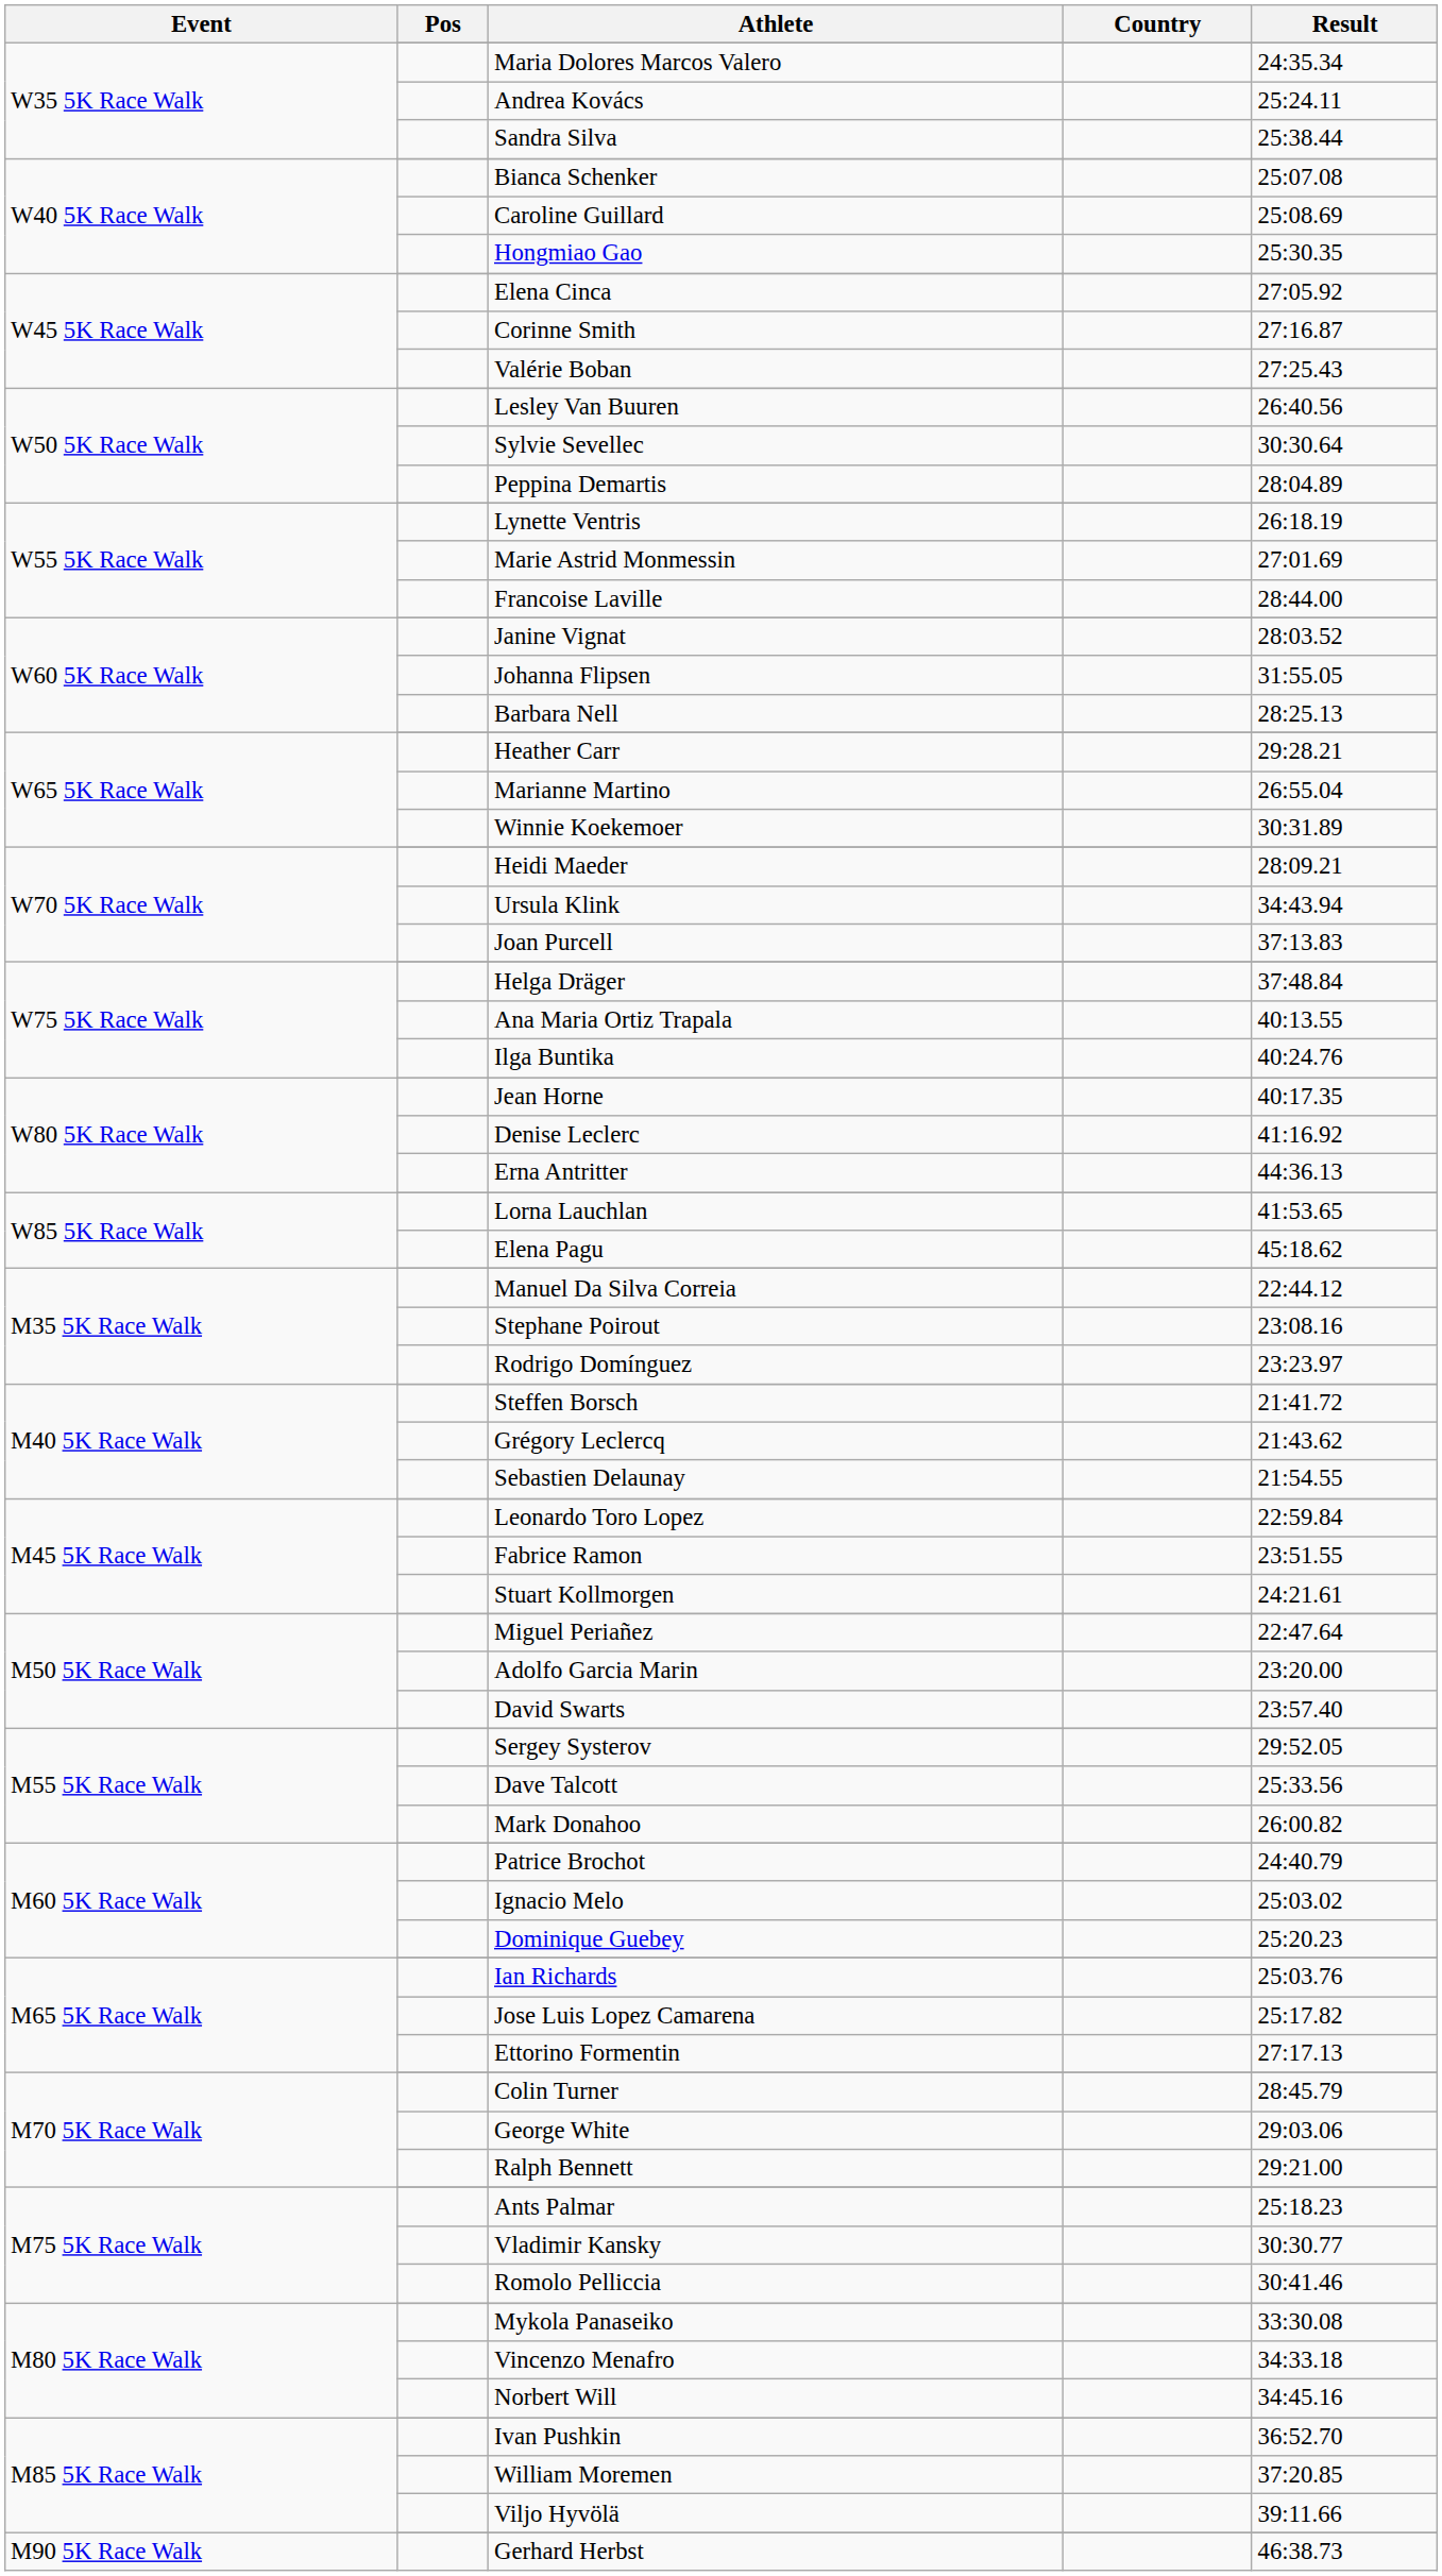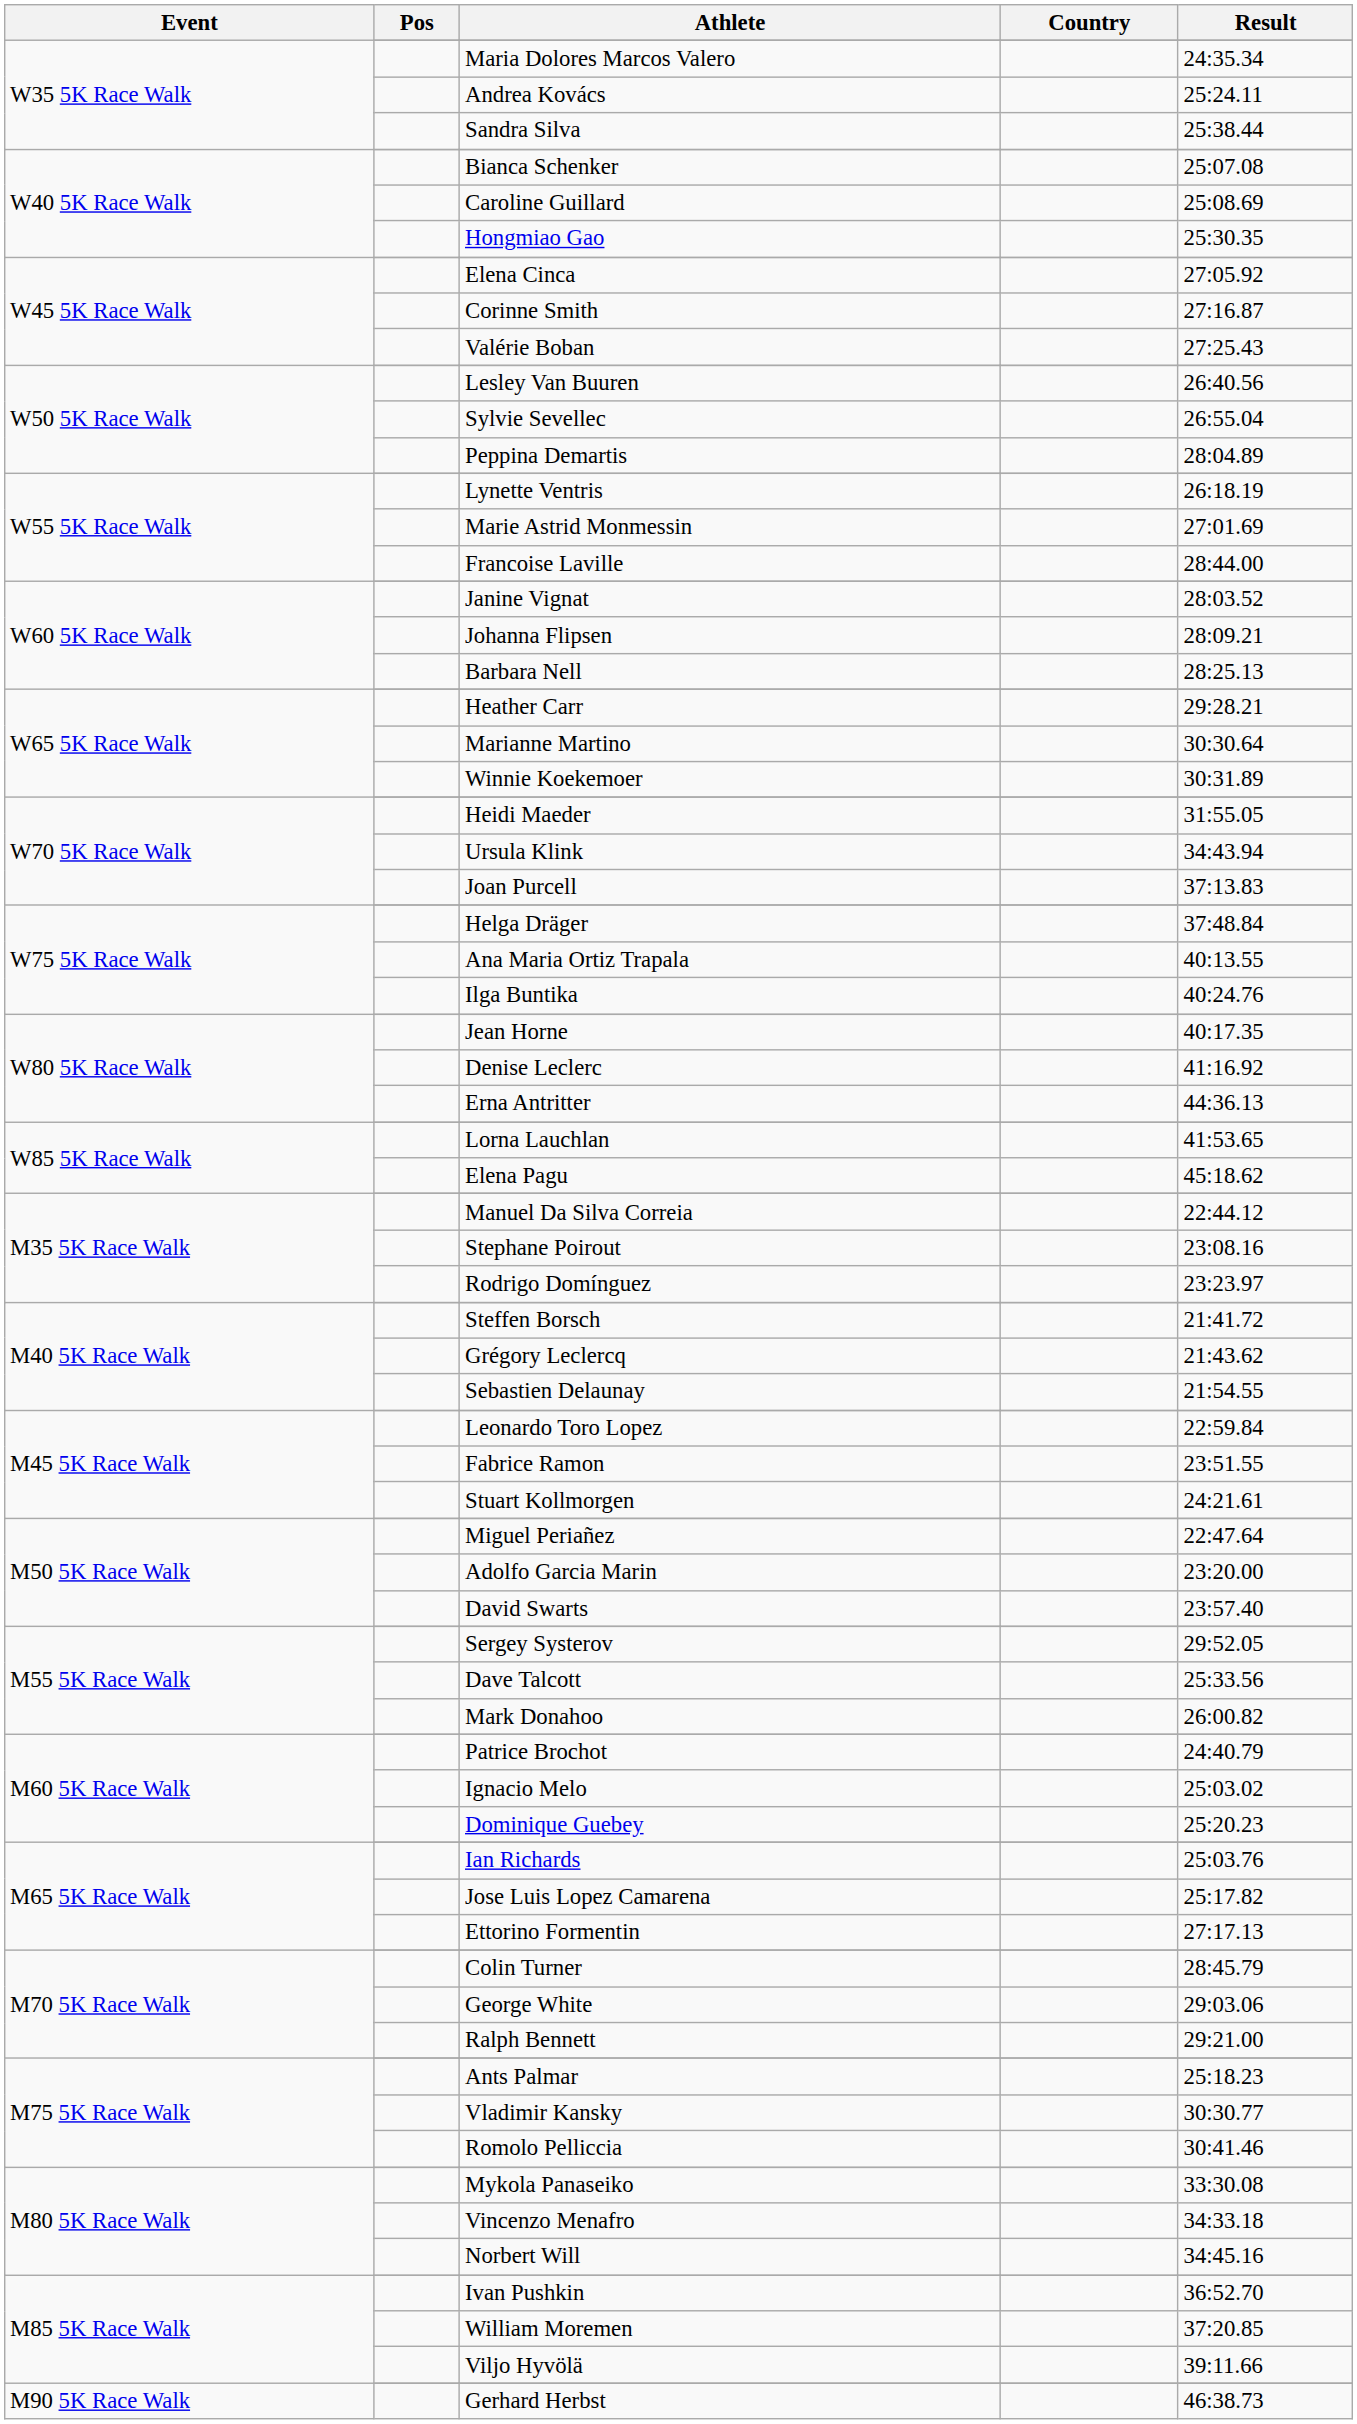Sylvie Sevellec | Result: 30:30.64 -> 26:55.04
Johanna Flipsen | Result: 31:55.05 -> 28:09.21
Marianne Martino | Result: 26:55.04 -> 30:30.64
Heidi Maeder | Result: 28:09.21 -> 31:55.05
